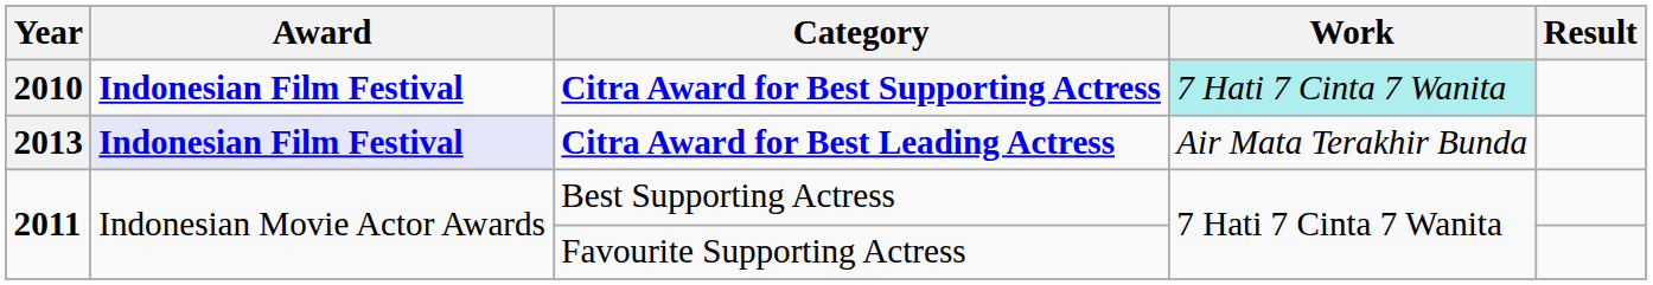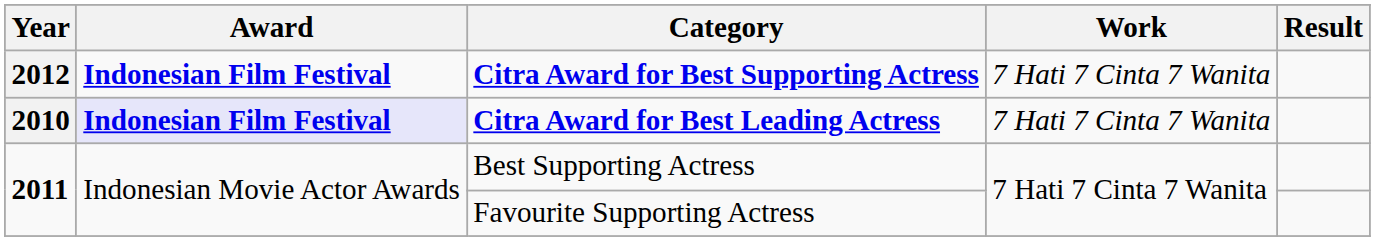Citra Award for Best Supporting Actress | Year: 2010 -> 2012
Citra Award for Best Supporting Actress | Work: paleturquoise background -> no background
Citra Award for Best Leading Actress | Year: 2013 -> 2010
Citra Award for Best Leading Actress | Work: Air Mata Terakhir Bunda -> 7 Hati 7 Cinta 7 Wanita
